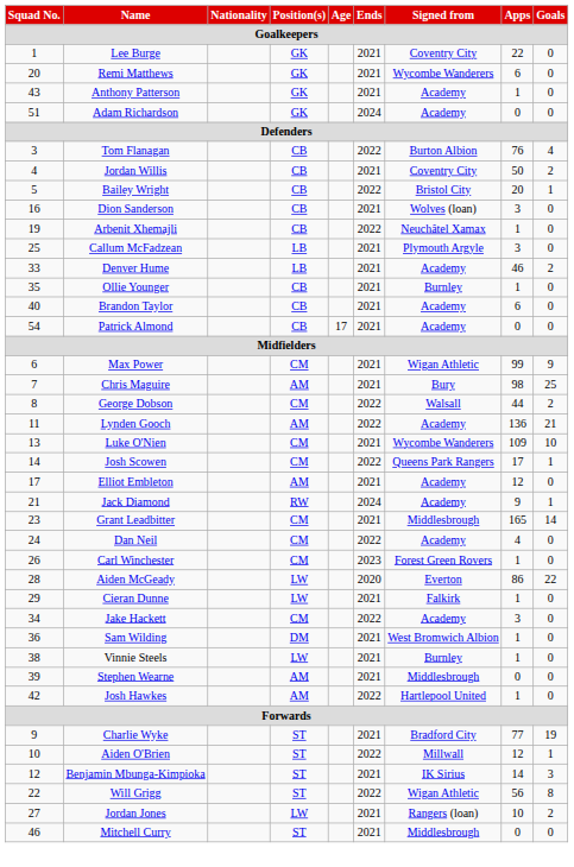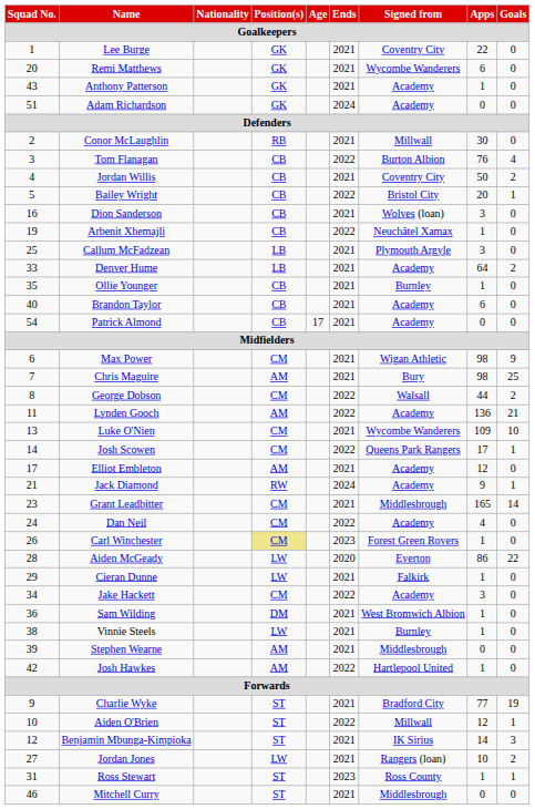+ row: 2 | Conor McLaughlin | RB | 2021 | Millwall | 30 | 0
Denver Hume | Apps: 46 -> 64
Max Power | Apps: 99 -> 98
Carl Winchester | Position(s): no background -> khaki background
- row: 22 | Will Grigg | ST | 2022 | Wigan Athletic | 56 | 8
+ row: 31 | Ross Stewart | ST | 2023 | Ross County | 1 | 1
